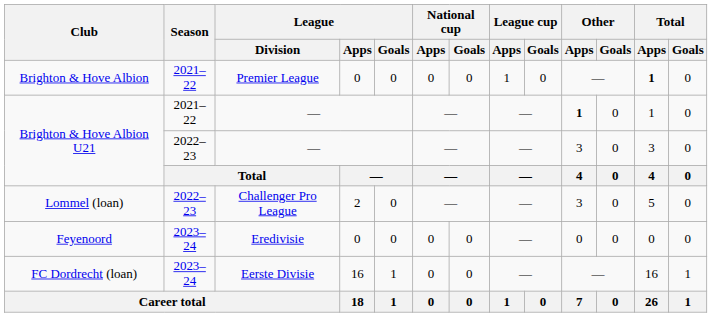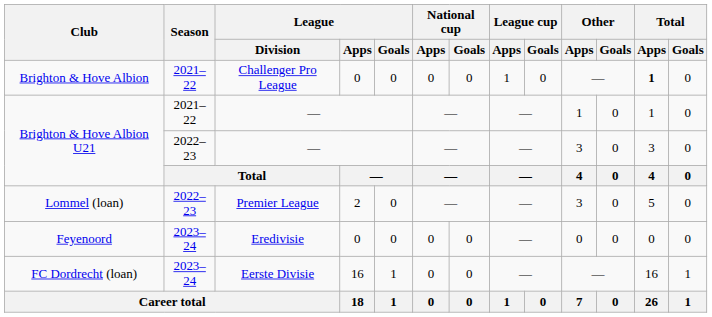Brighton & Hove Albion | League / Division: Premier League -> Challenger Pro League
Brighton & Hove Albion U21 / 2021–22 | Other / Apps: bold -> normal
Lommel (loan) | League / Division: Challenger Pro League -> Premier League
